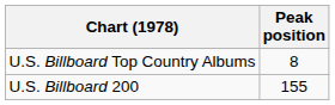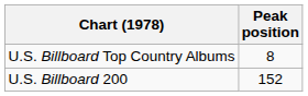U.S. Billboard 200 | Peak position: 155 -> 152
